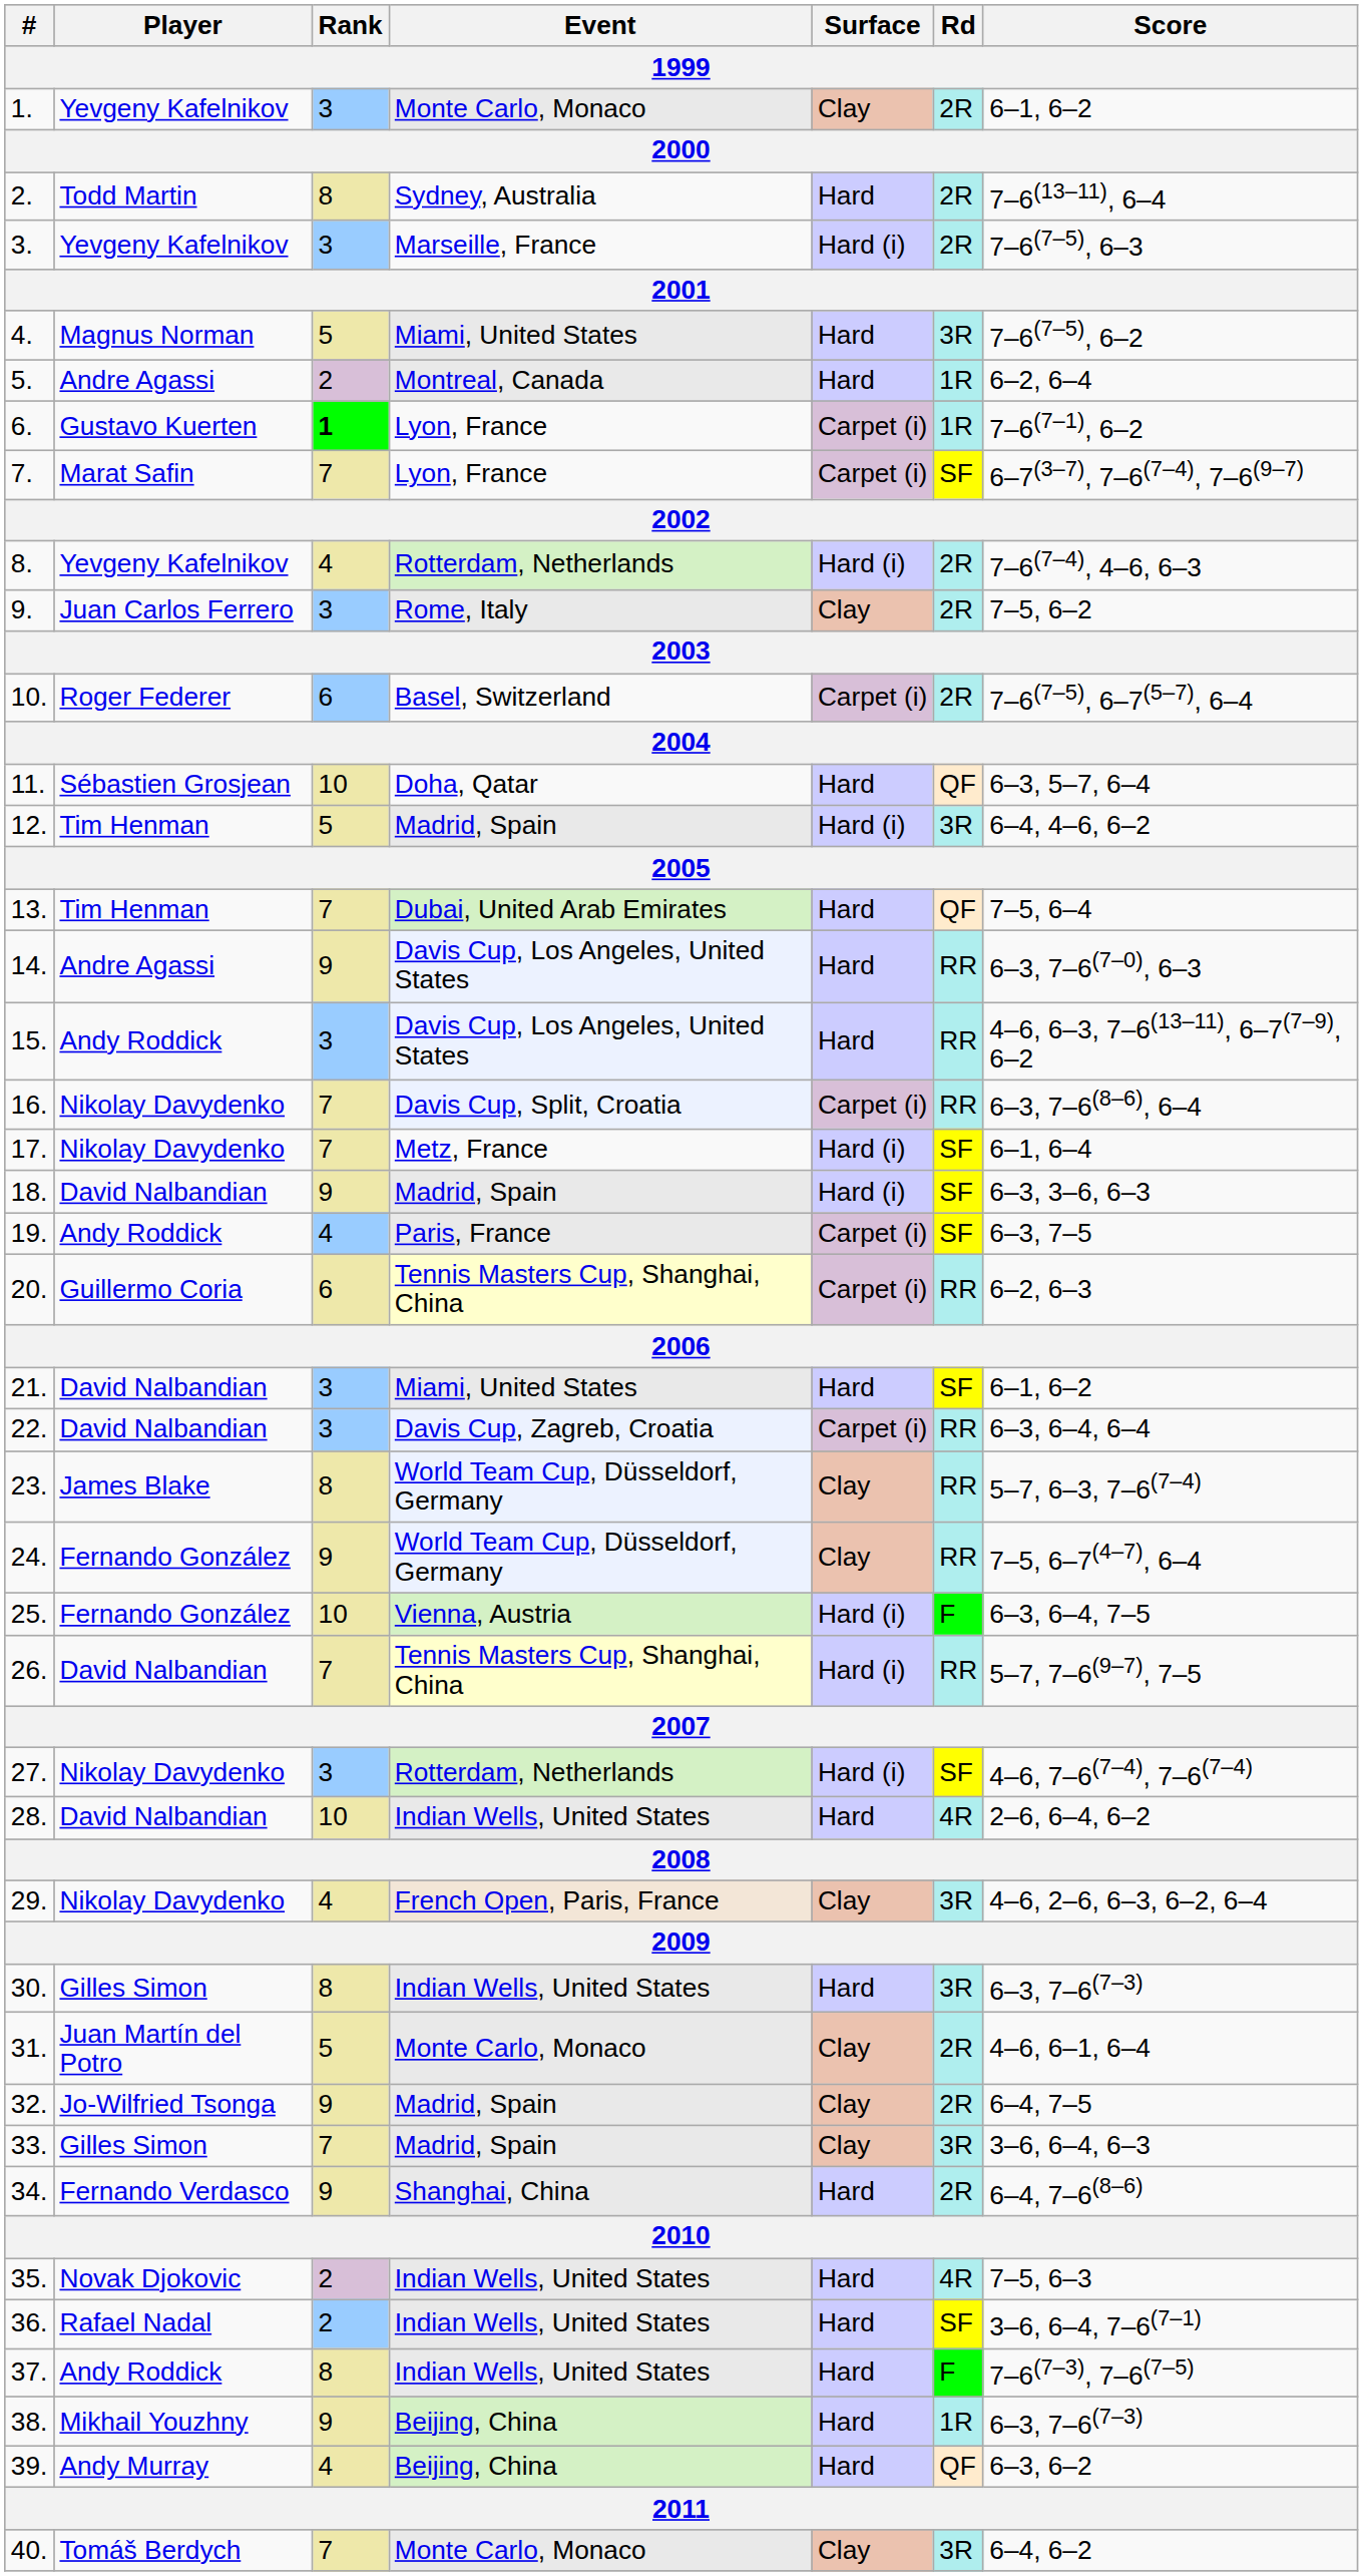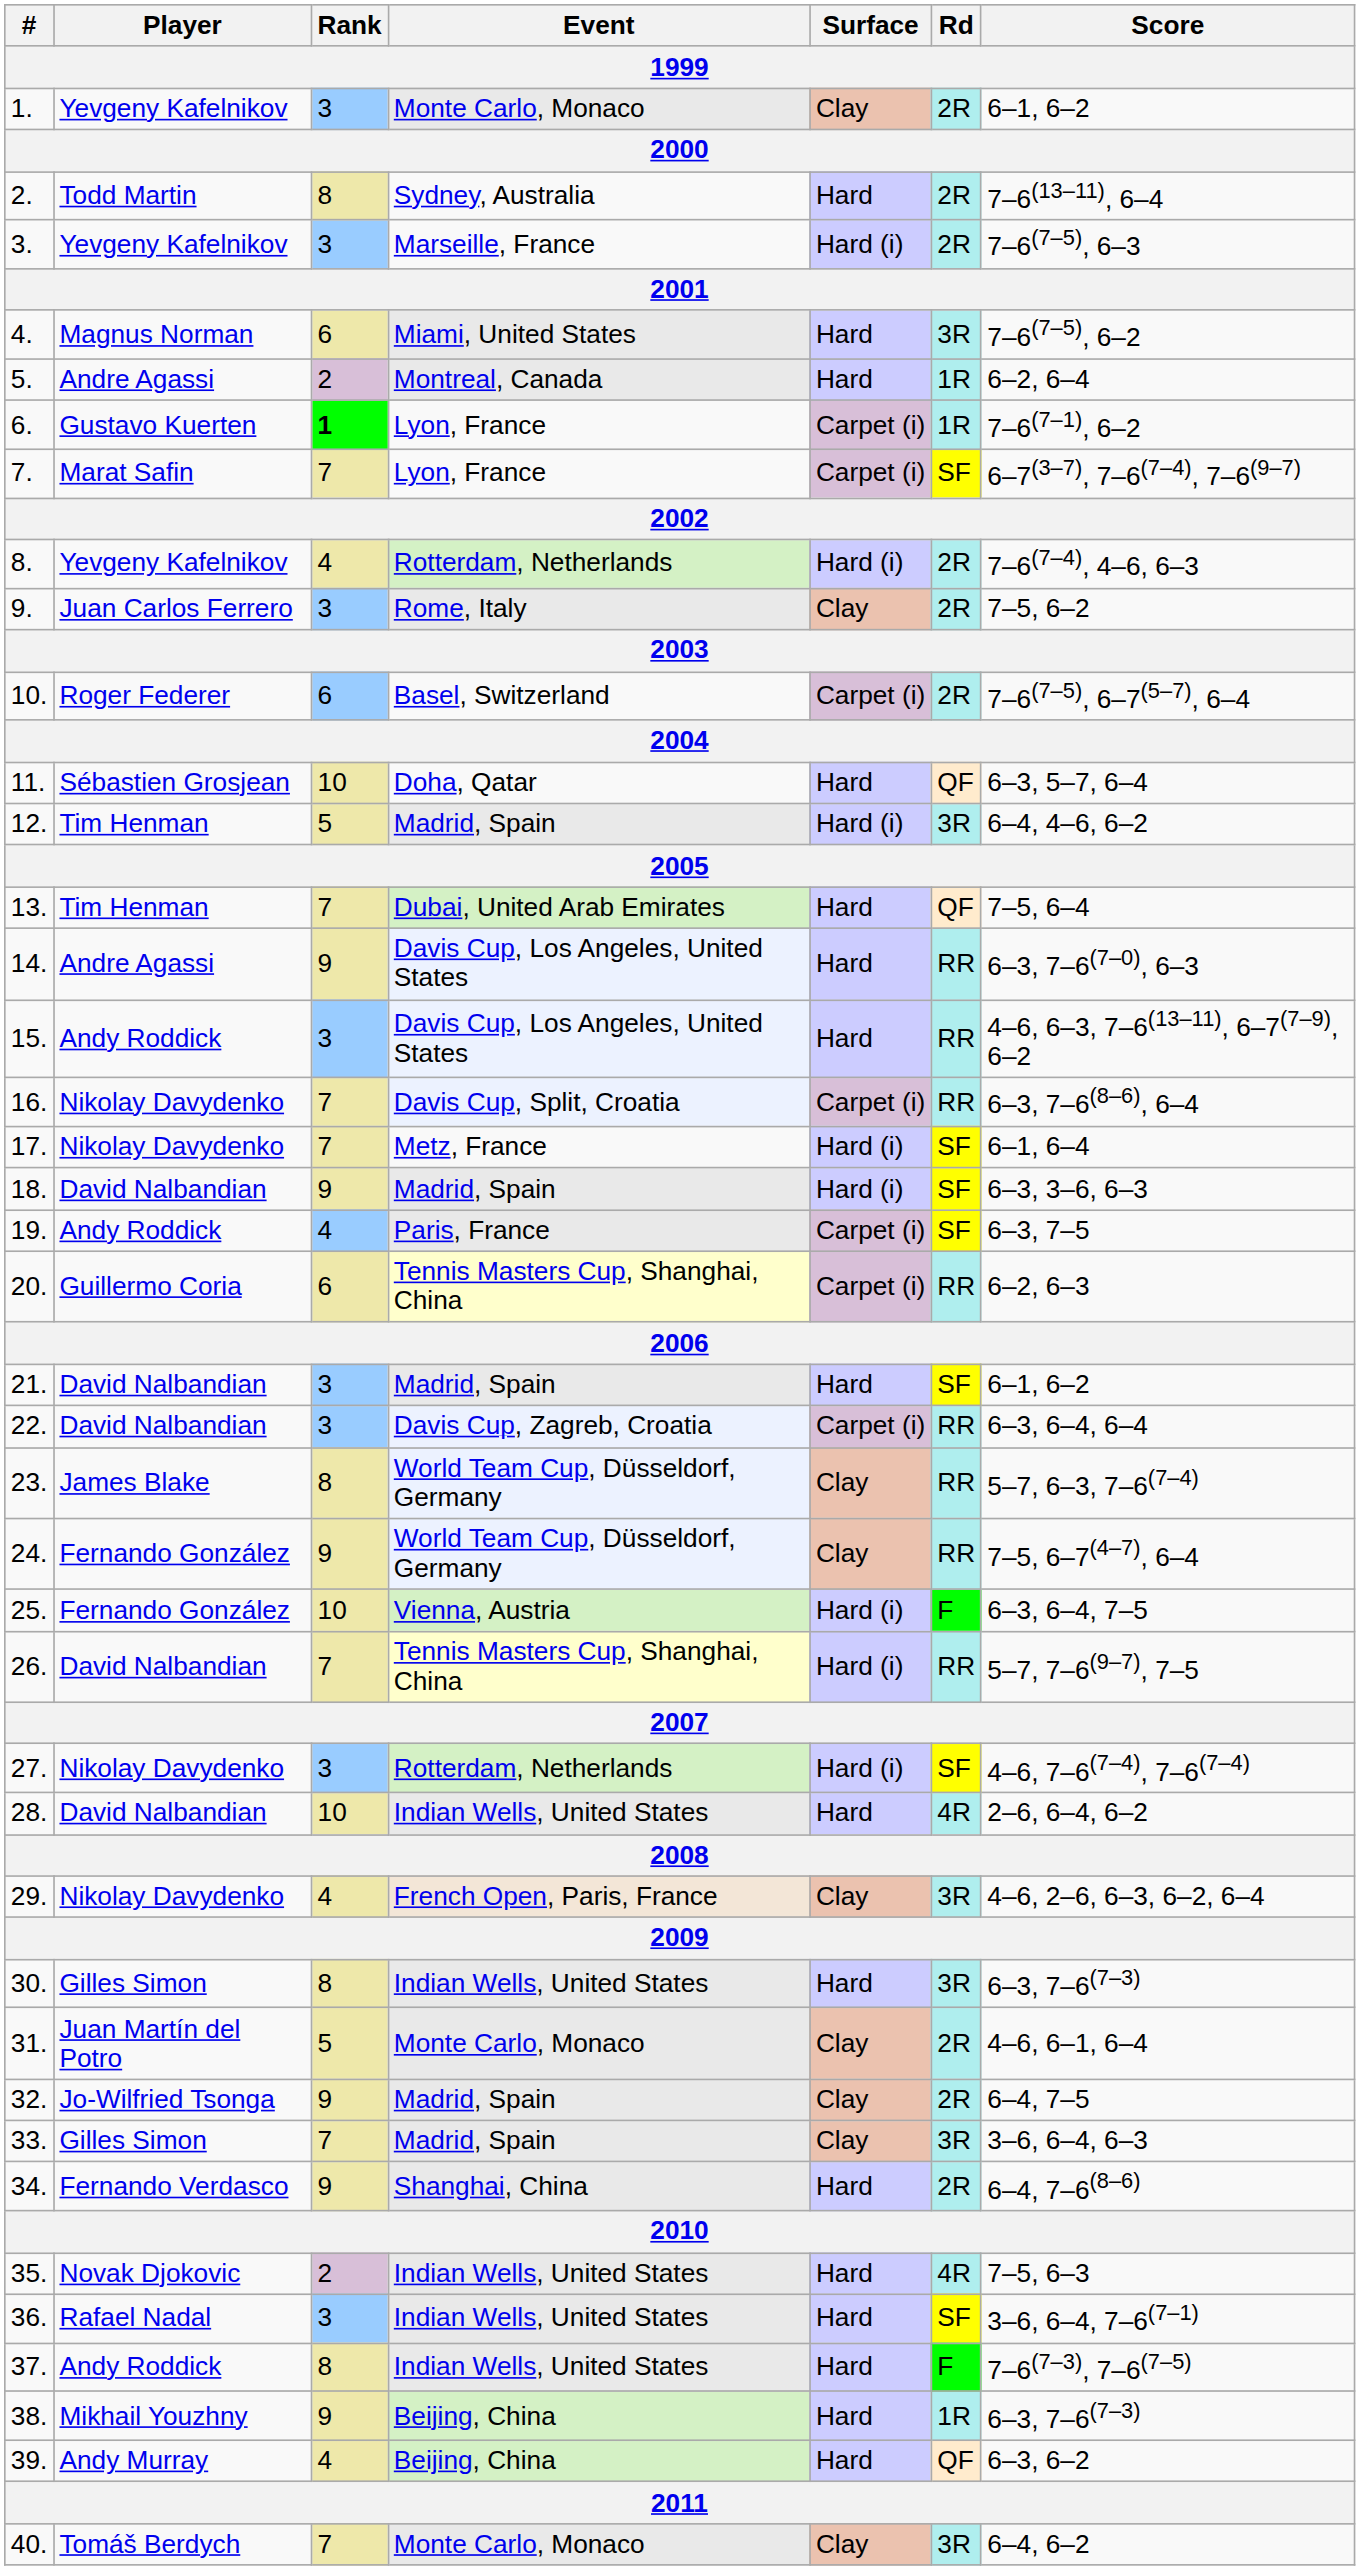4. | Rank: 5 -> 6
21. | Event: Miami, United States -> Madrid, Spain
36. | Rank: 2 -> 3
